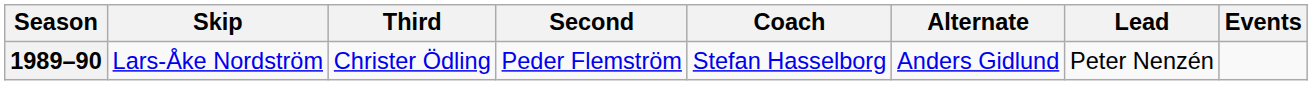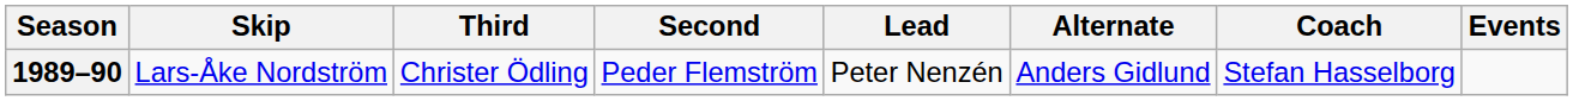columns swapped: Lead <-> Coach
